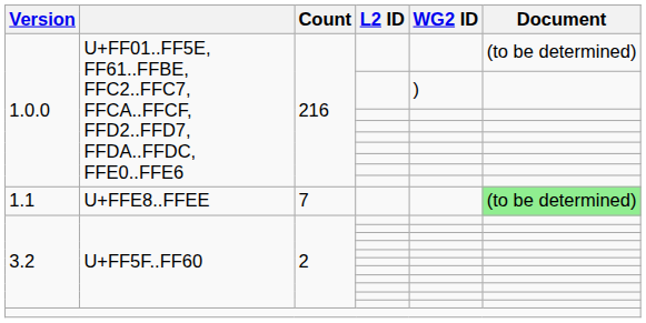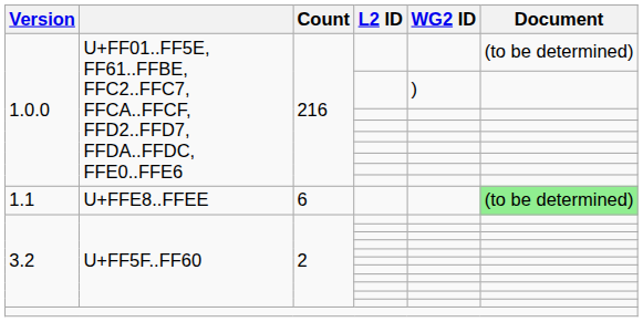1.1 | Count: 7 -> 6
